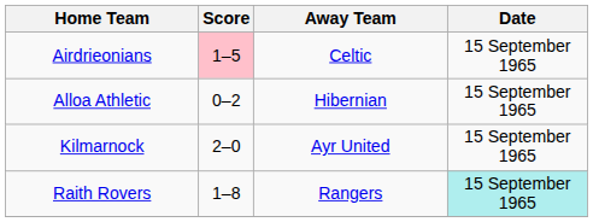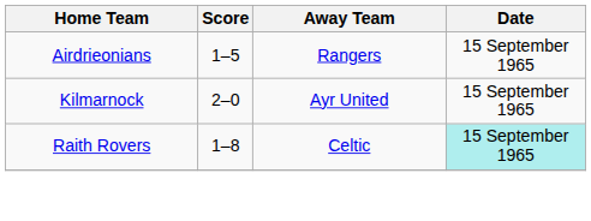Airdrieonians | Score: pink background -> no background
Airdrieonians | Away Team: Celtic -> Rangers
- row: Alloa Athletic | 0–2 | Hibernian | 15 September 1965
Raith Rovers | Away Team: Rangers -> Celtic
